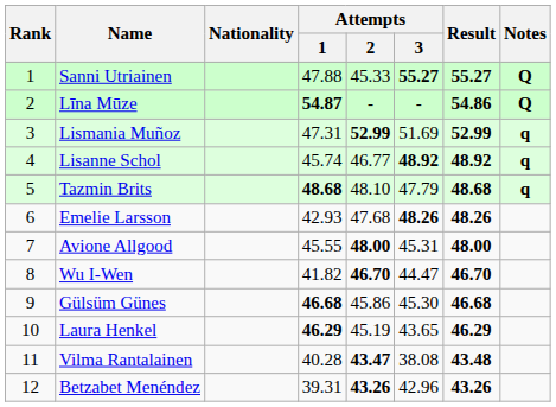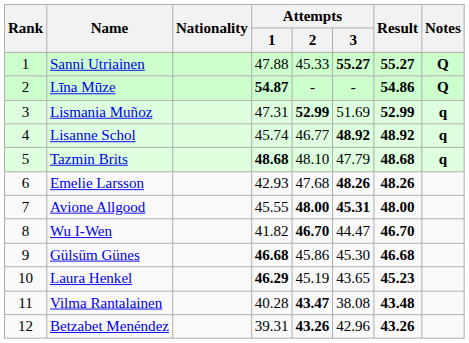Avione Allgood | Attempts / 3: normal -> bold
Laura Henkel | Result: 46.29 -> 45.23
